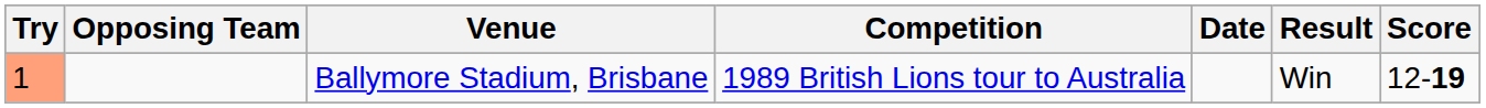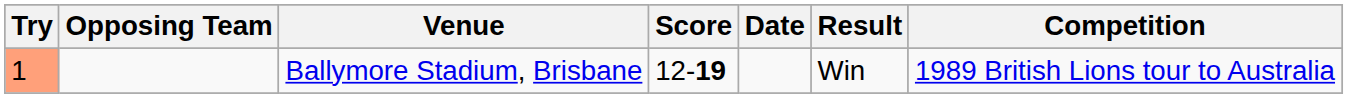columns swapped: Competition <-> Score
